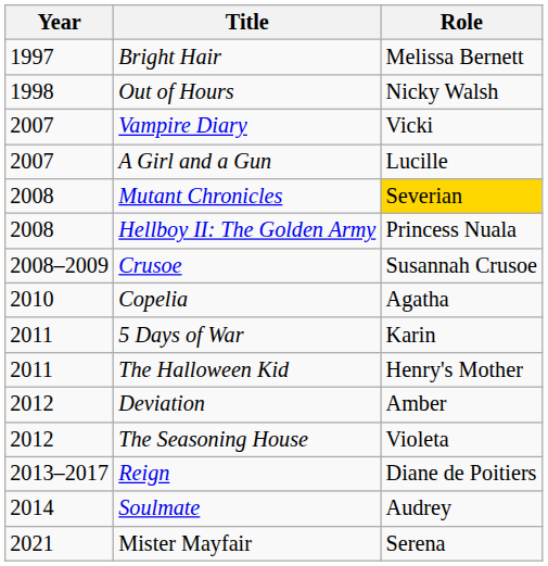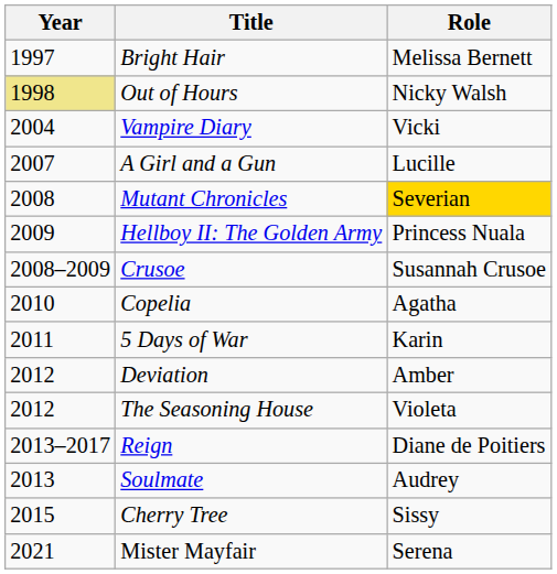Out of Hours | Year: no background -> khaki background
Vampire Diary | Year: 2007 -> 2004
Hellboy II: The Golden Army | Year: 2008 -> 2009
- row: 2011 | The Halloween Kid | Henry's Mother
Soulmate | Year: 2014 -> 2013
+ row: 2015 | Cherry Tree | Sissy
